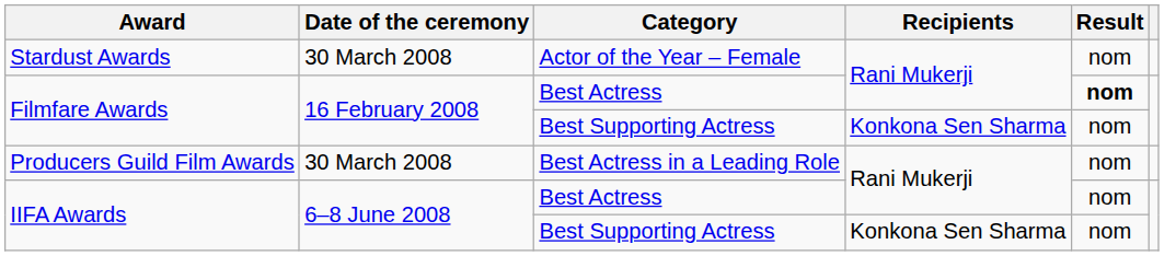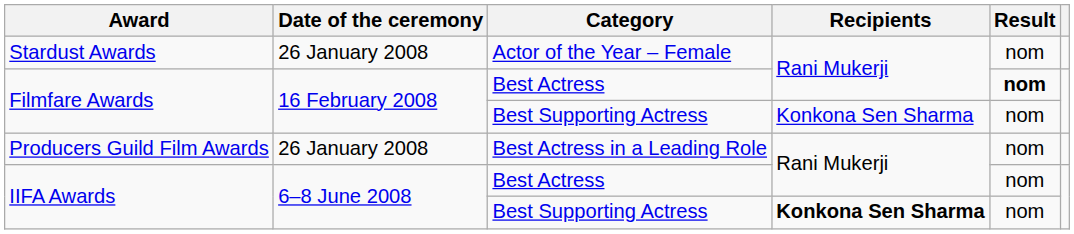Stardust Awards | Date of the ceremony: 30 March 2008 -> 26 January 2008
Producers Guild Film Awards | Date of the ceremony: 30 March 2008 -> 26 January 2008
IIFA Awards / Best Supporting Actress | Recipients: normal -> bold
